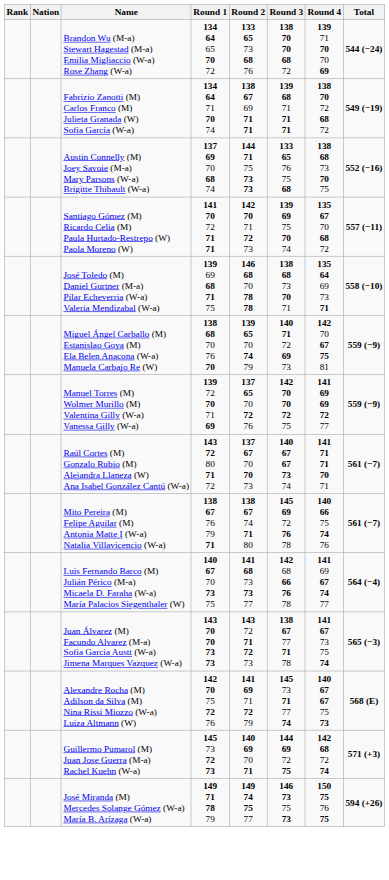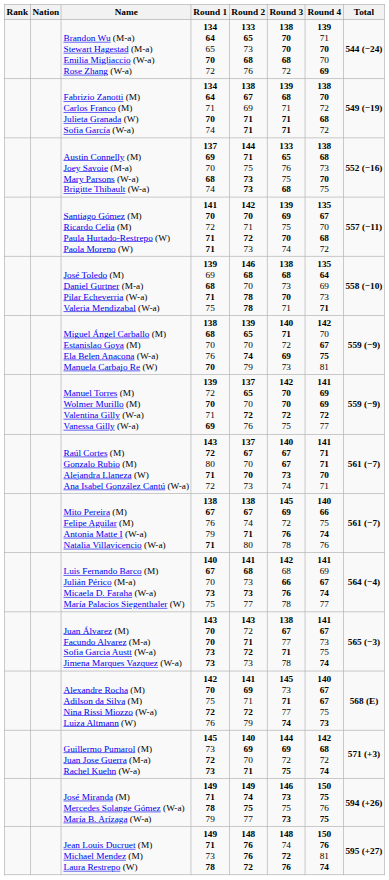+ row: Jean Louis Ducruet (M) Michael Mendez (M) Laura Restrepo (W) | 149 71 73 78 | 148 76 76 72 | 148 74 72 76 | 150 76 81 74 | 595 (+27)
